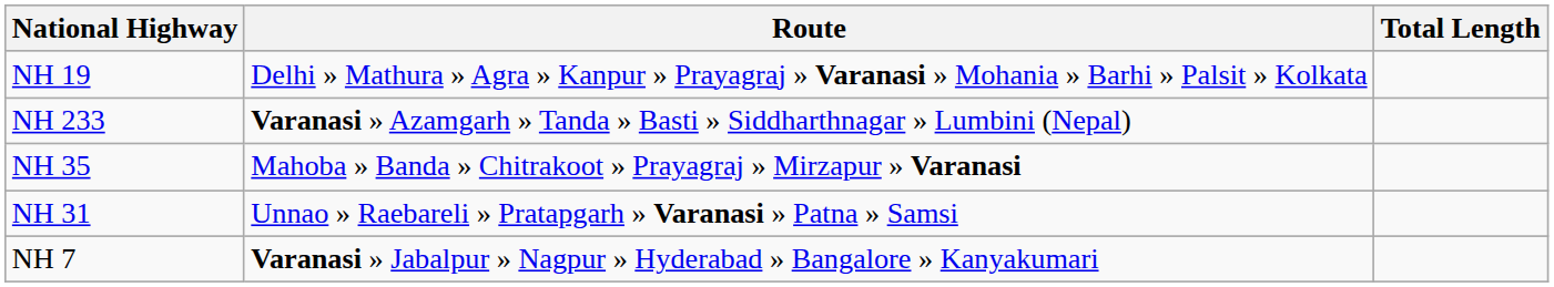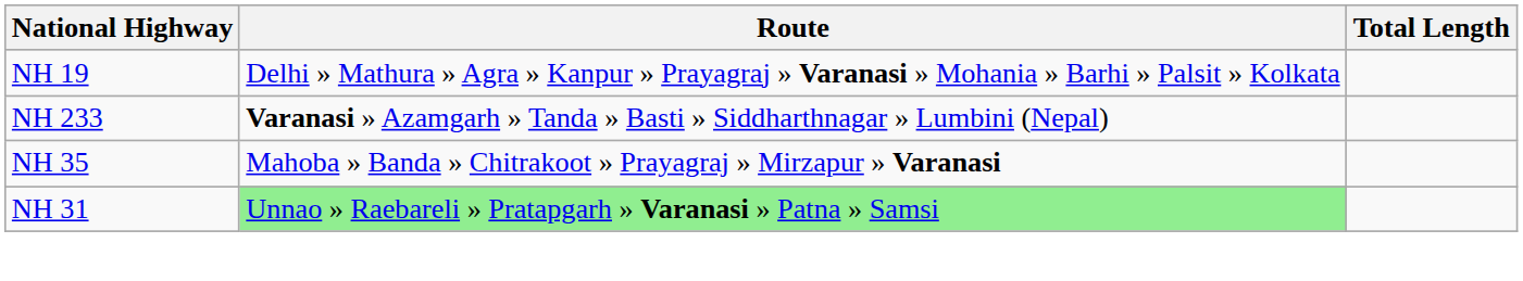NH 31 | Route: no background -> lightgreen background
- row: NH 7 | Varanasi » Jabalpur » Nagpur » Hyderabad » Bangalore » Kanyakumari
